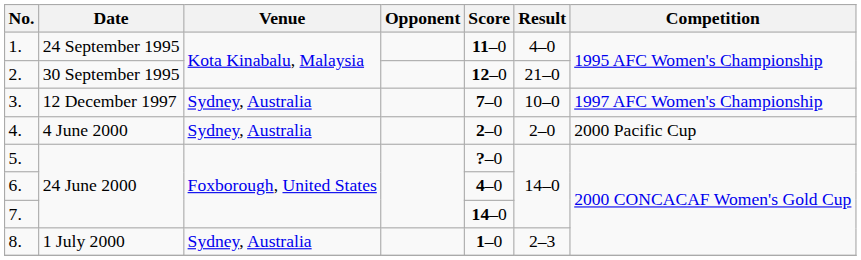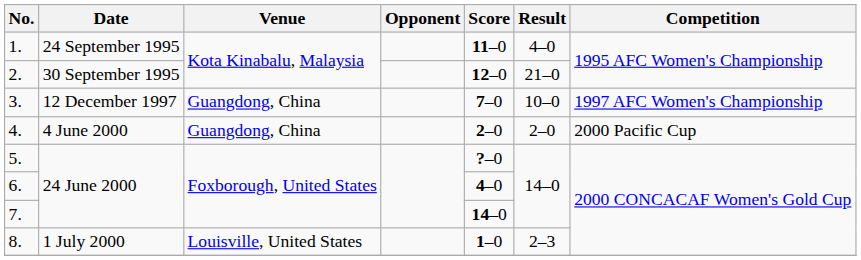3. | Venue: Sydney, Australia -> Guangdong, China
4. | Venue: Sydney, Australia -> Guangdong, China
8. | Venue: Sydney, Australia -> Louisville, United States
